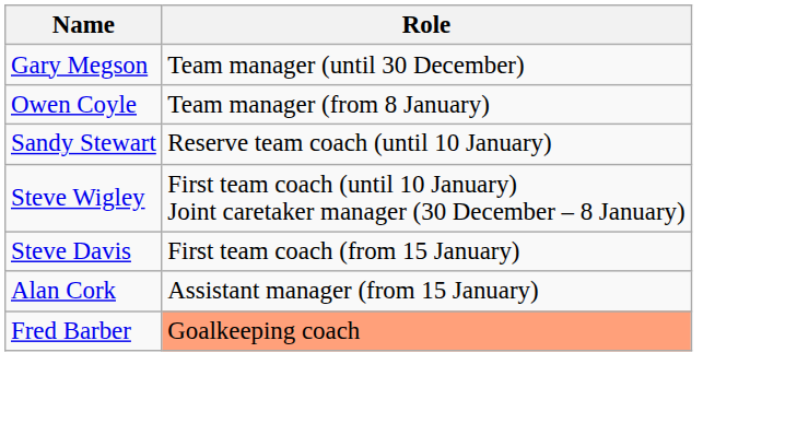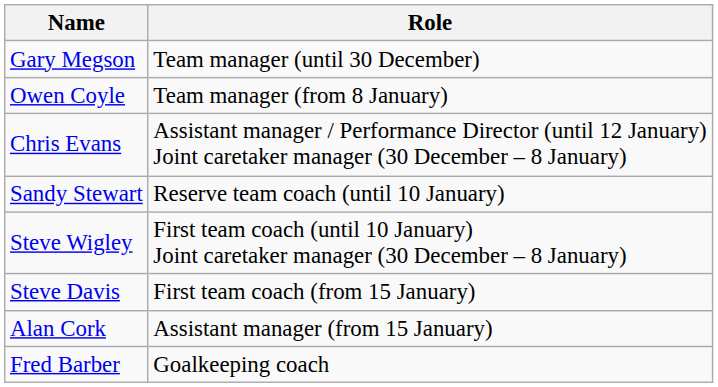+ row: Chris Evans | Assistant manager / Performance Director (until 12 January) Joint caretaker manager (30 December – 8 January)
Fred Barber | Role: lightsalmon background -> no background
